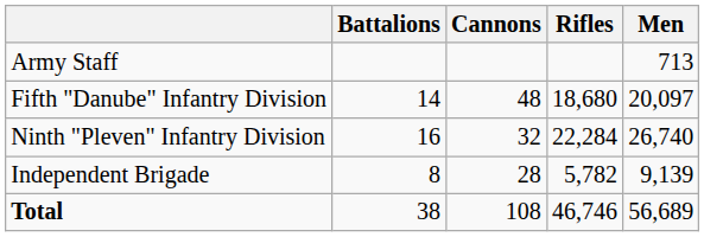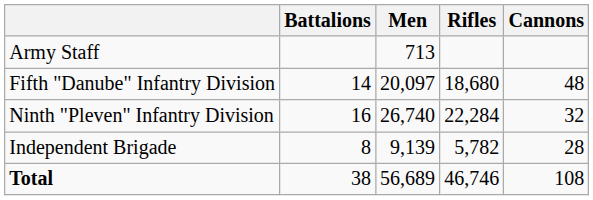columns swapped: Men <-> Cannons
